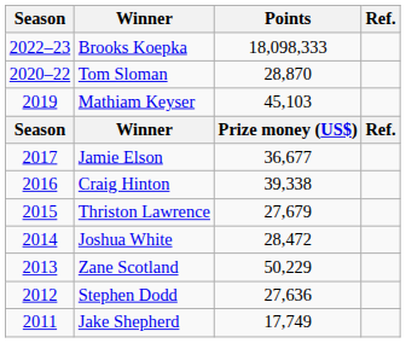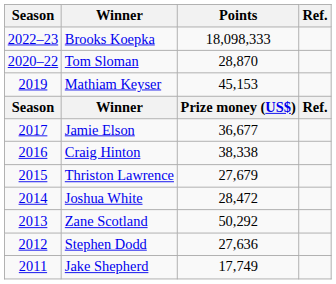Mathiam Keyser | Points: 45,103 -> 45,153
Craig Hinton | Points: 39,338 -> 38,338
Zane Scotland | Points: 50,229 -> 50,292
